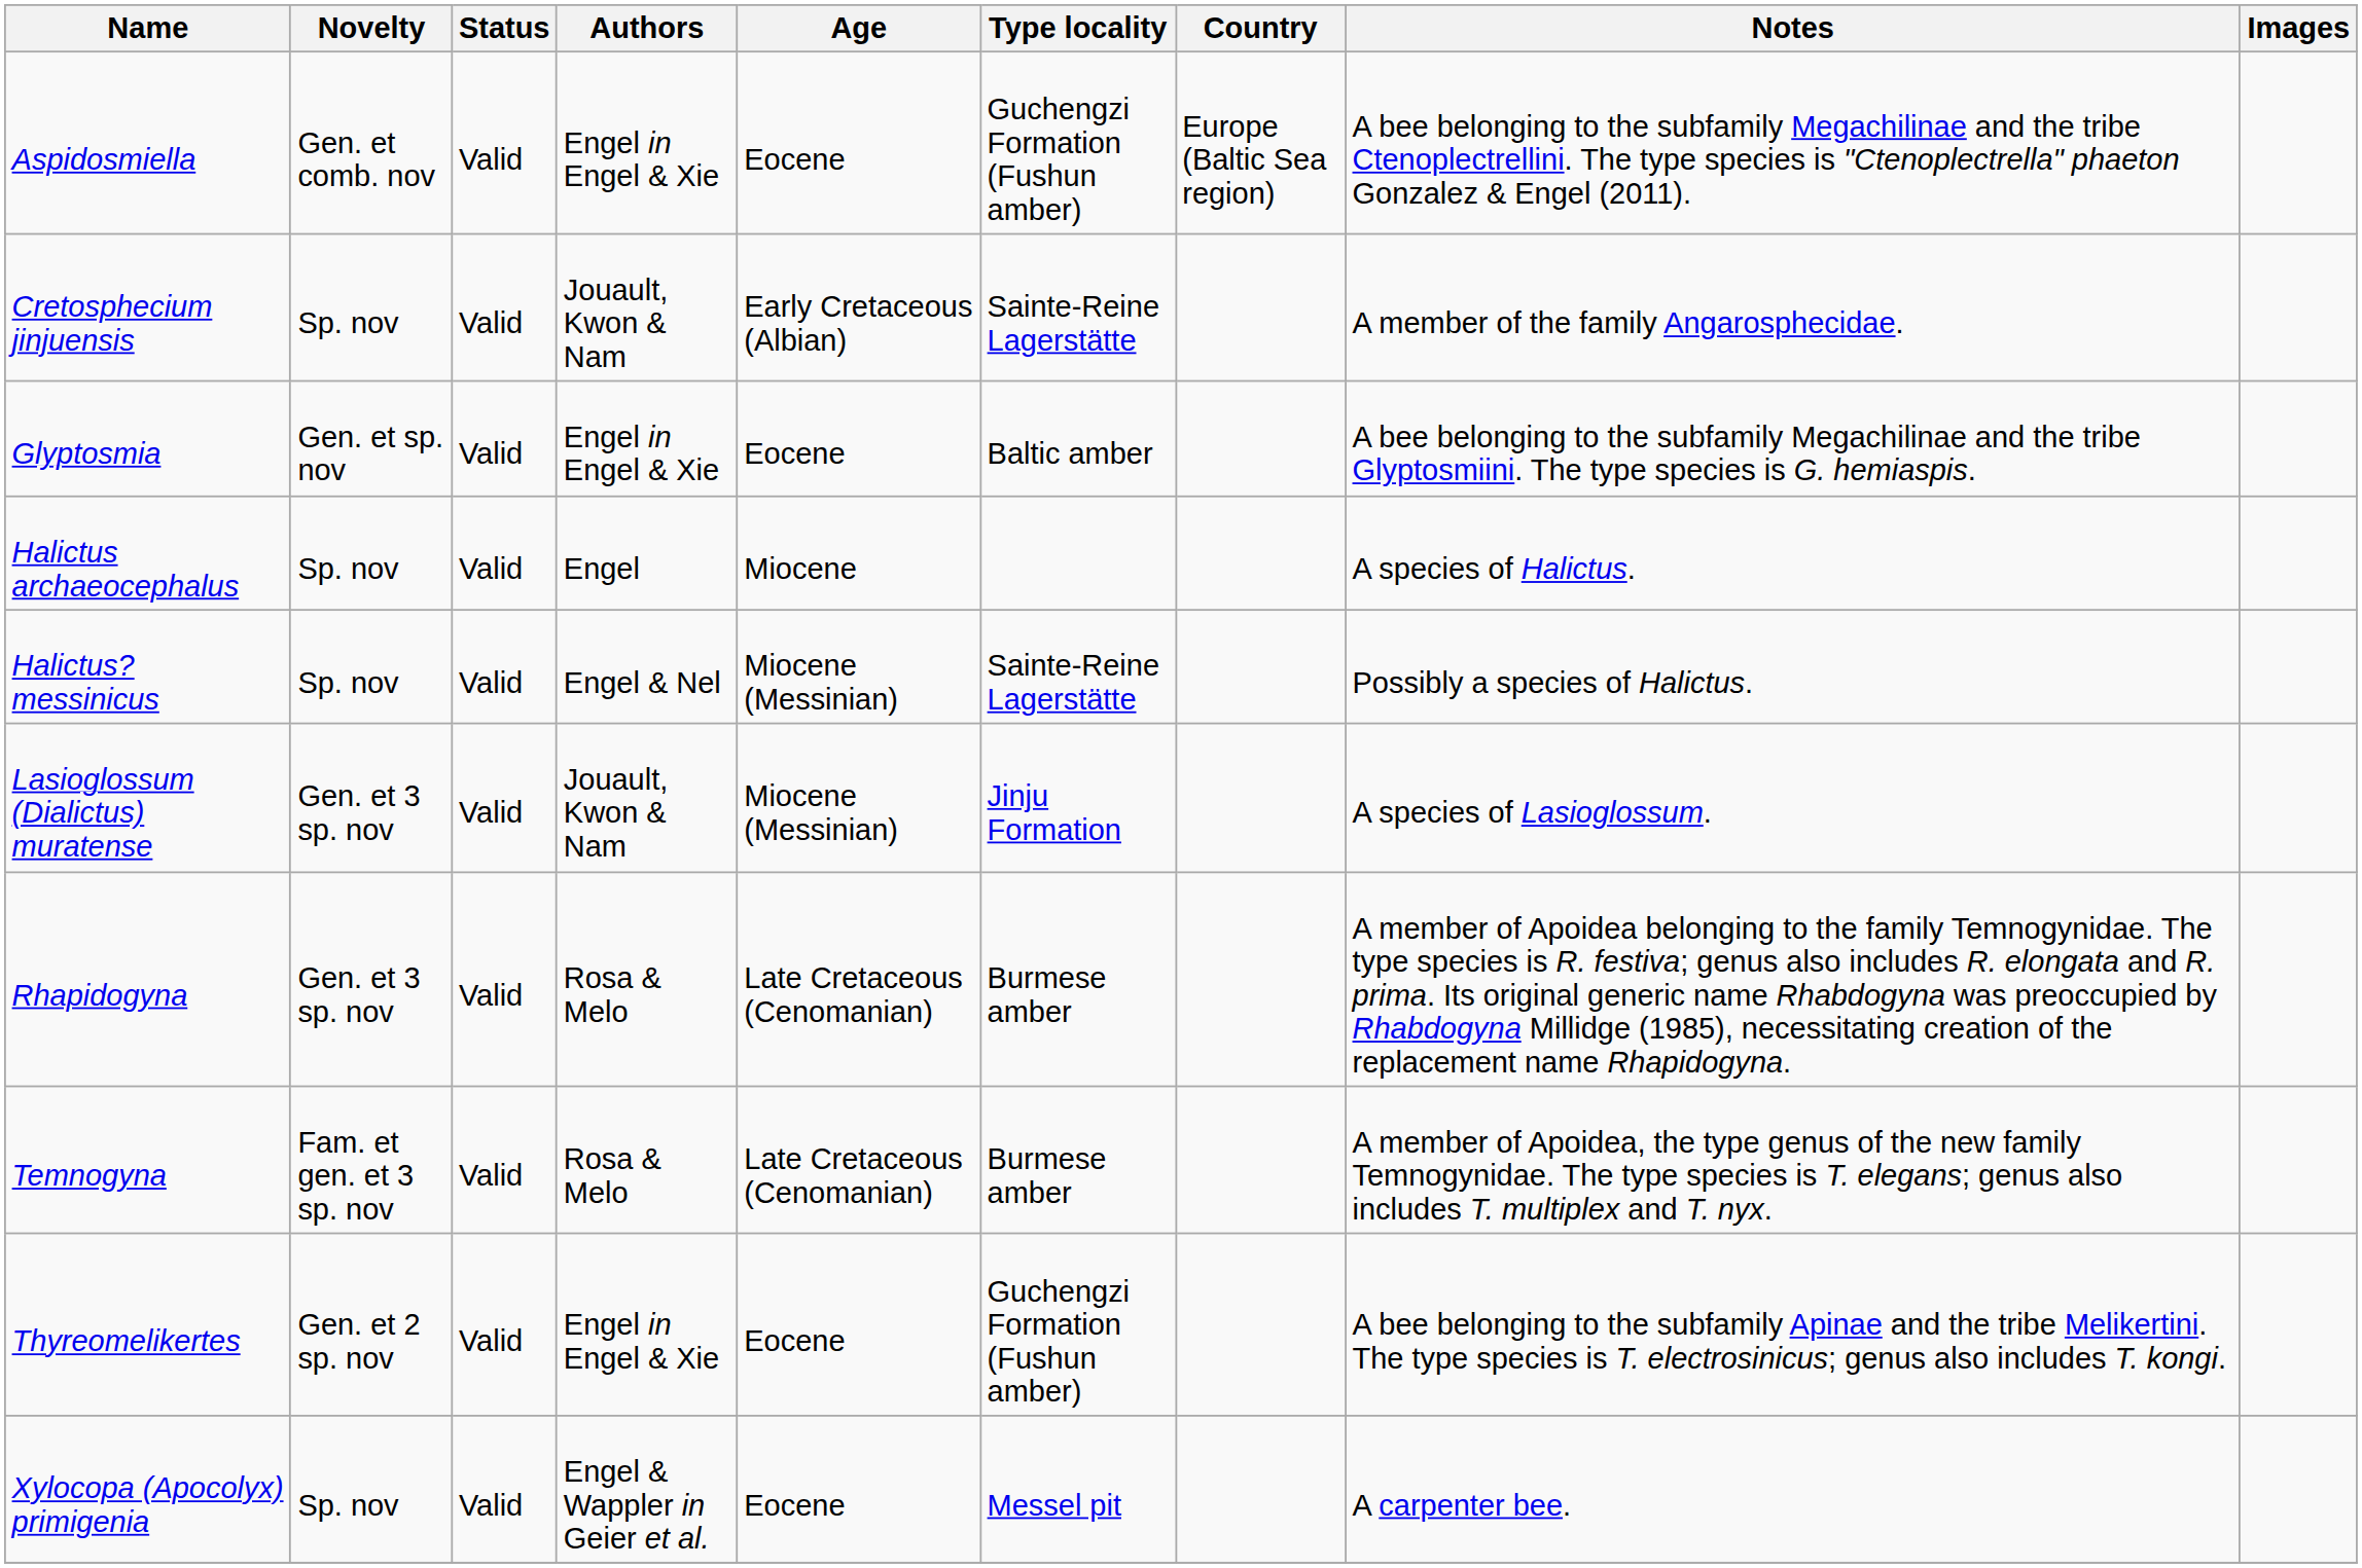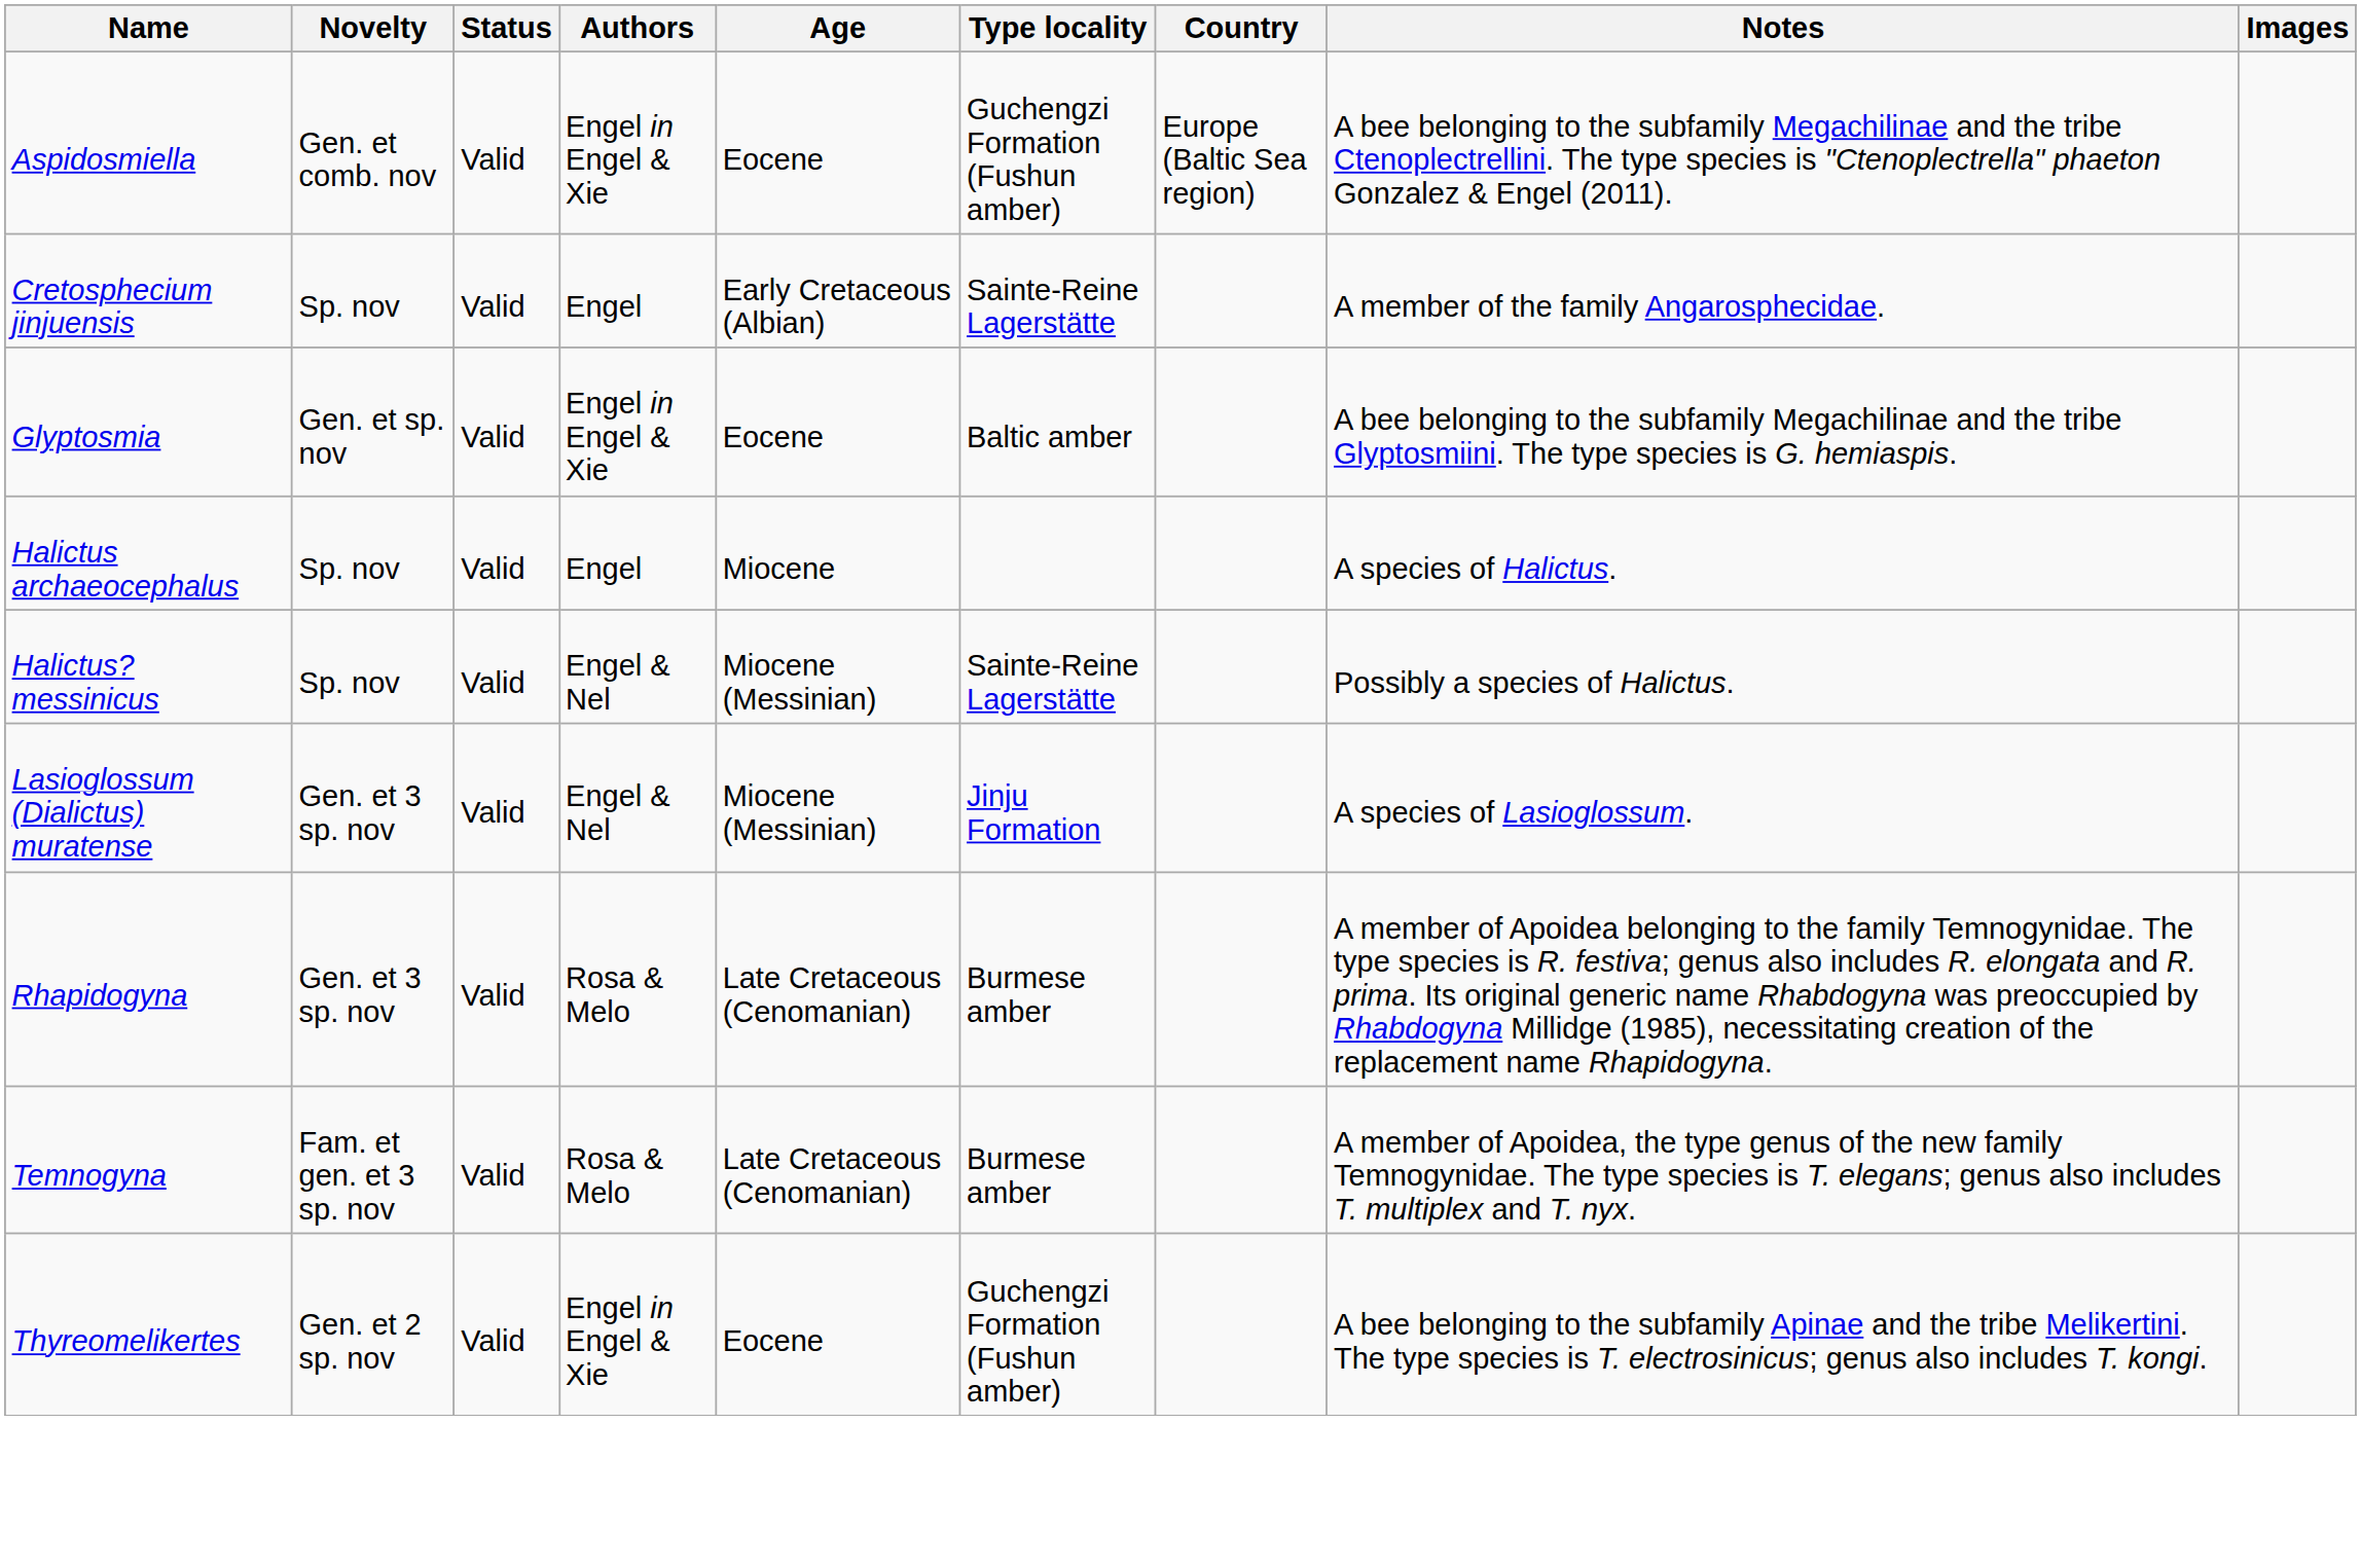Cretosphecium jinjuensis | Authors: Jouault, Kwon & Nam -> Engel
Lasioglossum (Dialictus) muratense | Authors: Jouault, Kwon & Nam -> Engel & Nel
- row: Xylocopa (Apocolyx) primigenia | Sp. nov | Valid | Engel & Wappler in Geier et al. | Eocene | Messel pit | A carpenter bee.
